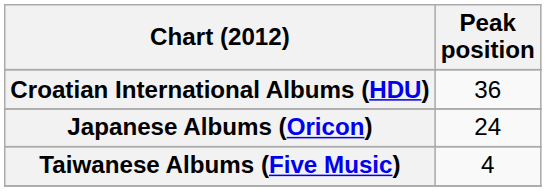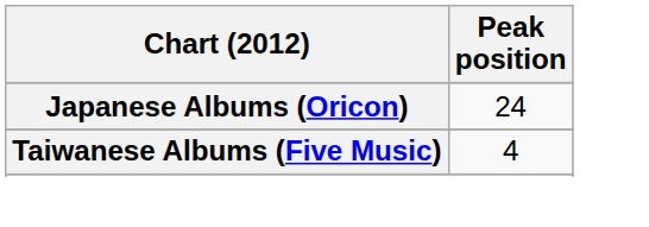- row: Croatian International Albums (HDU) | 36
